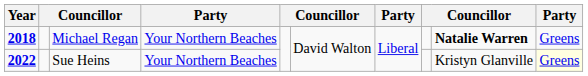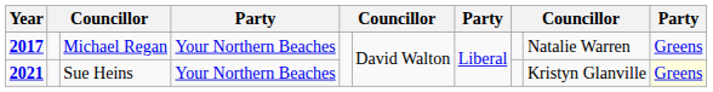Michael Regan | Year: 2018 -> 2017
Michael Regan | column 9: bold -> normal
Sue Heins | Year: 2022 -> 2021
